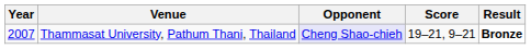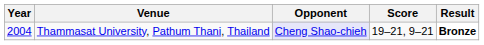Thammasat University, Pathum Thani, Thailand | Year: 2007 -> 2004
